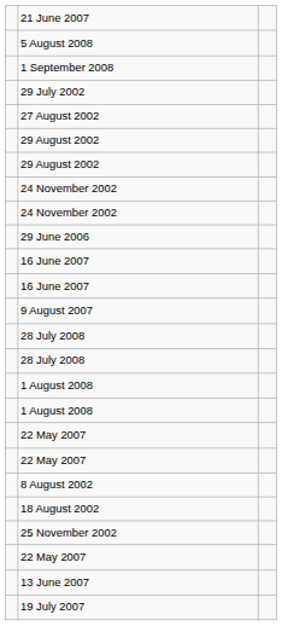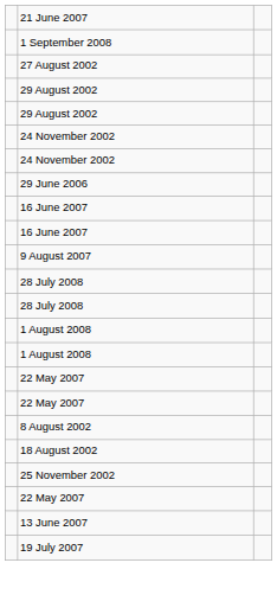- row: 5 August 2008
- row: 29 July 2002
